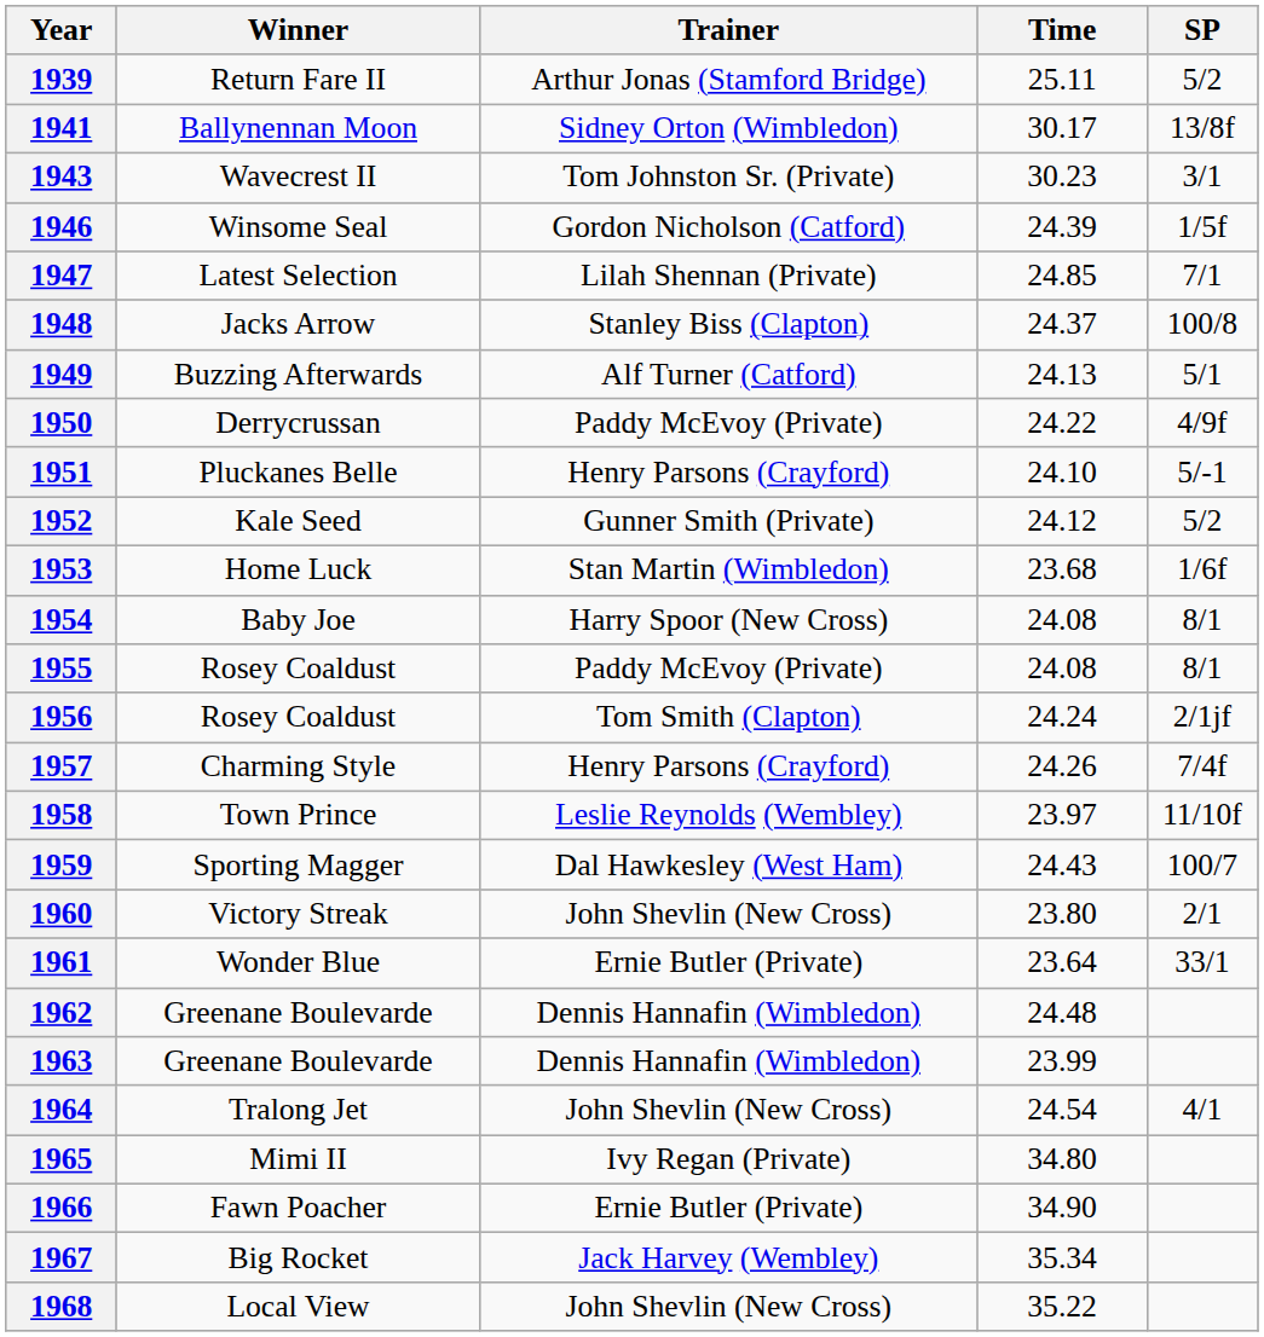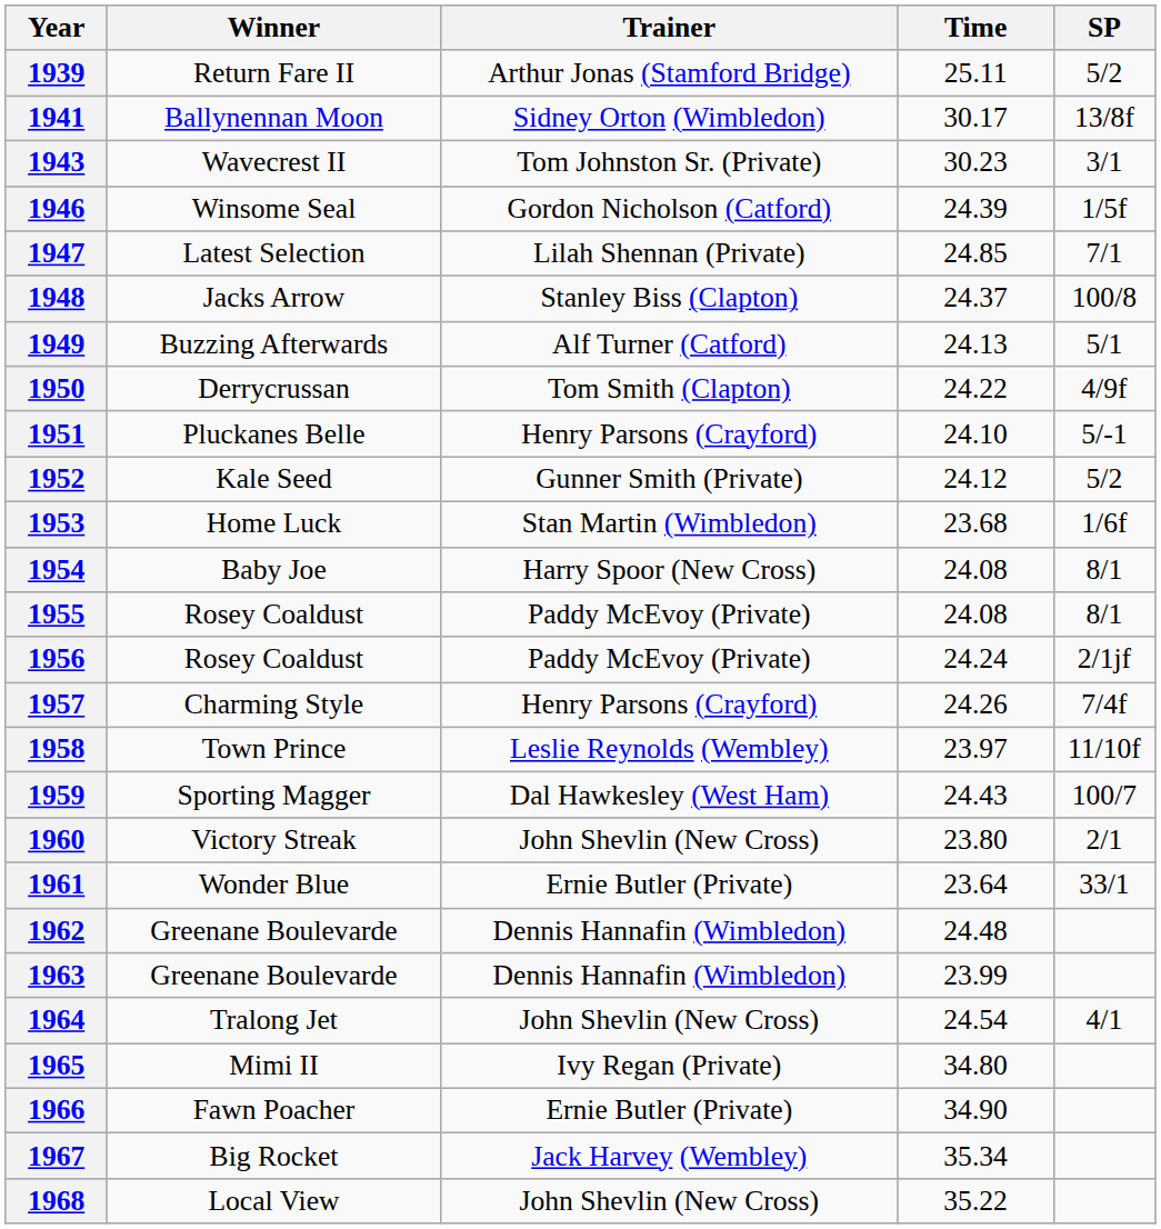1950 | Trainer: Paddy McEvoy (Private) -> Tom Smith (Clapton)
1956 | Trainer: Tom Smith (Clapton) -> Paddy McEvoy (Private)
